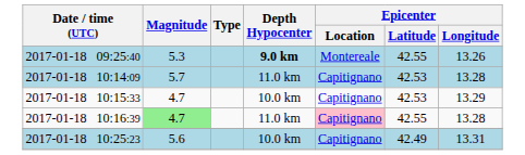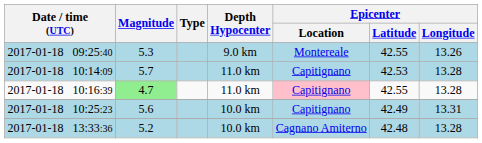2017-01-18 09:25:40 | Depth Hypocenter: bold -> normal
- row: 2017-01-18 10:15:33 | 4.7 | 10.0 km | Capitignano | 42.53 | 13.29
+ row: 2017-01-18 13:33:36 | 5.2 | 10.0 km | Cagnano Amiterno | 42.48 | 13.28
